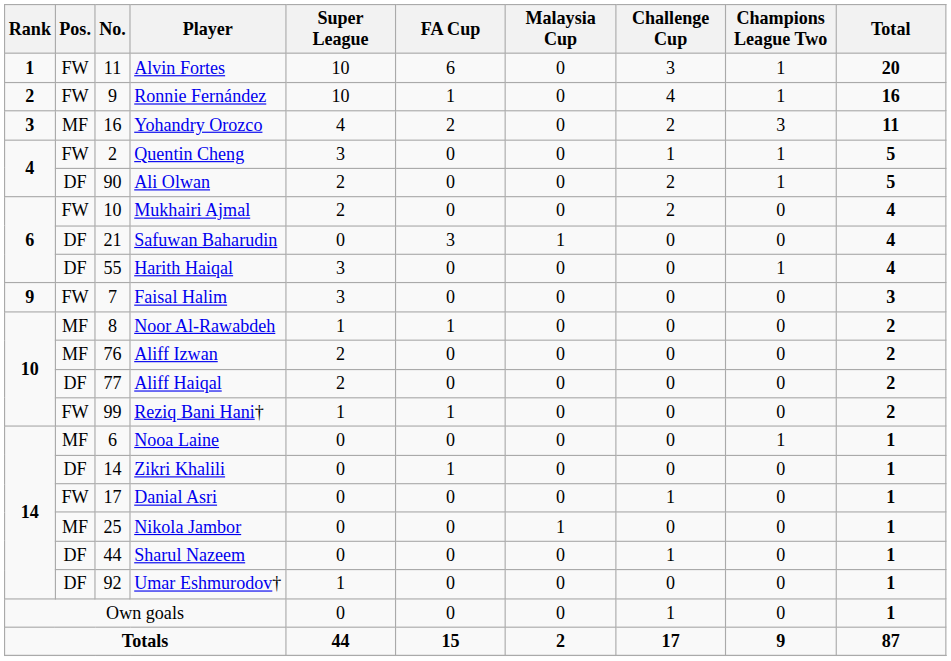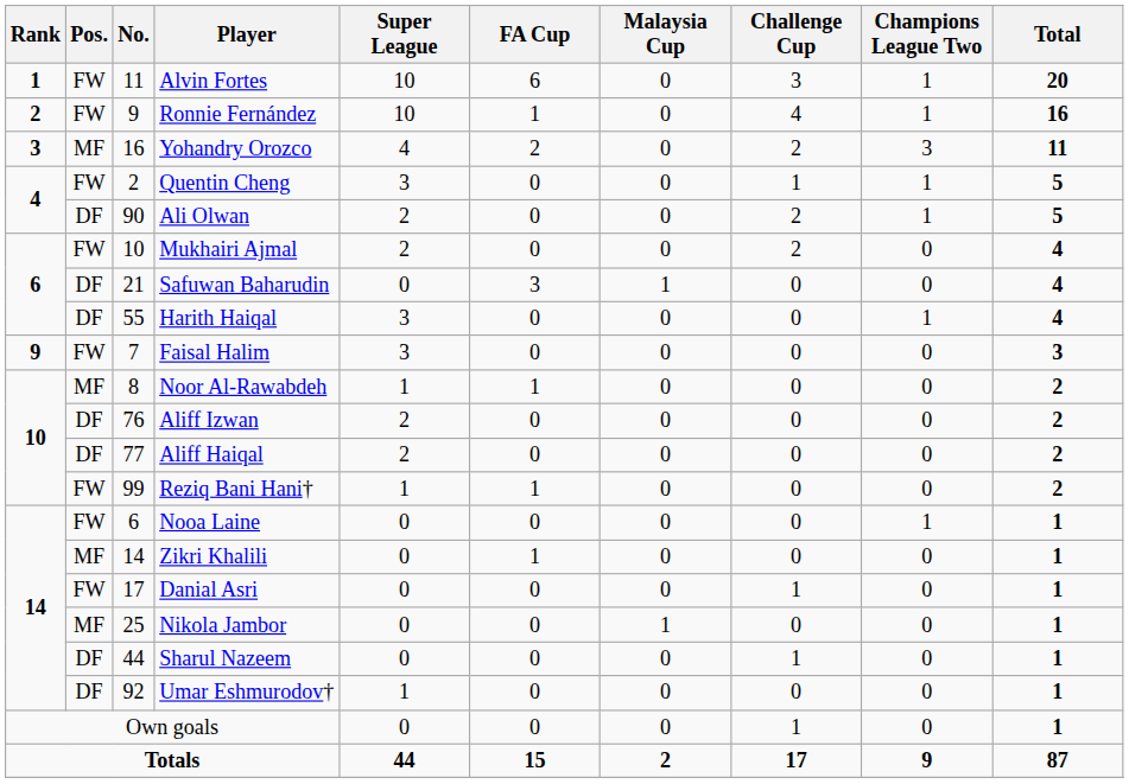Aliff Izwan | Pos.: MF -> DF
Nooa Laine | Pos.: MF -> FW
Zikri Khalili | Pos.: DF -> MF
